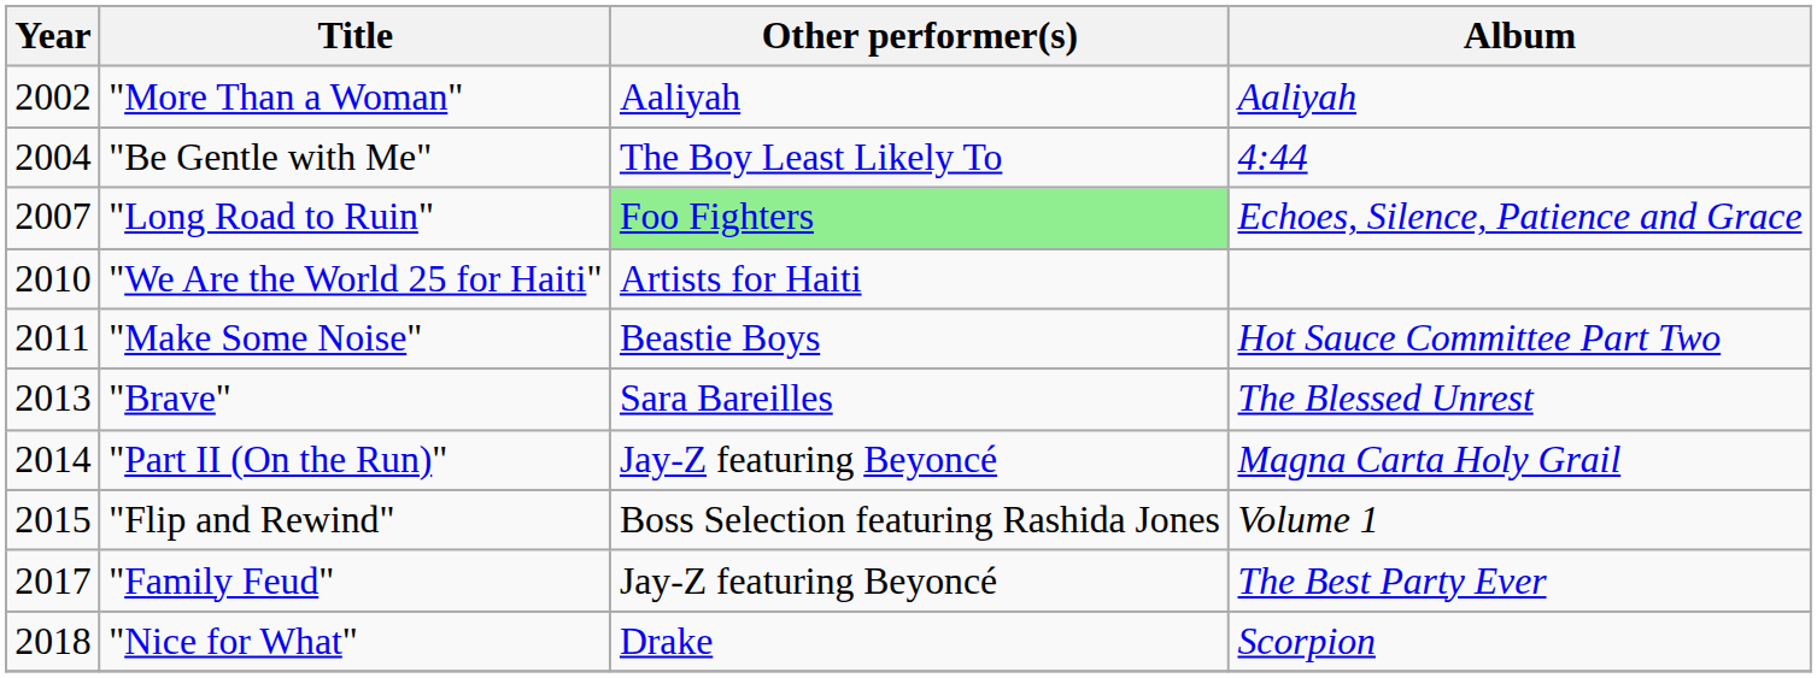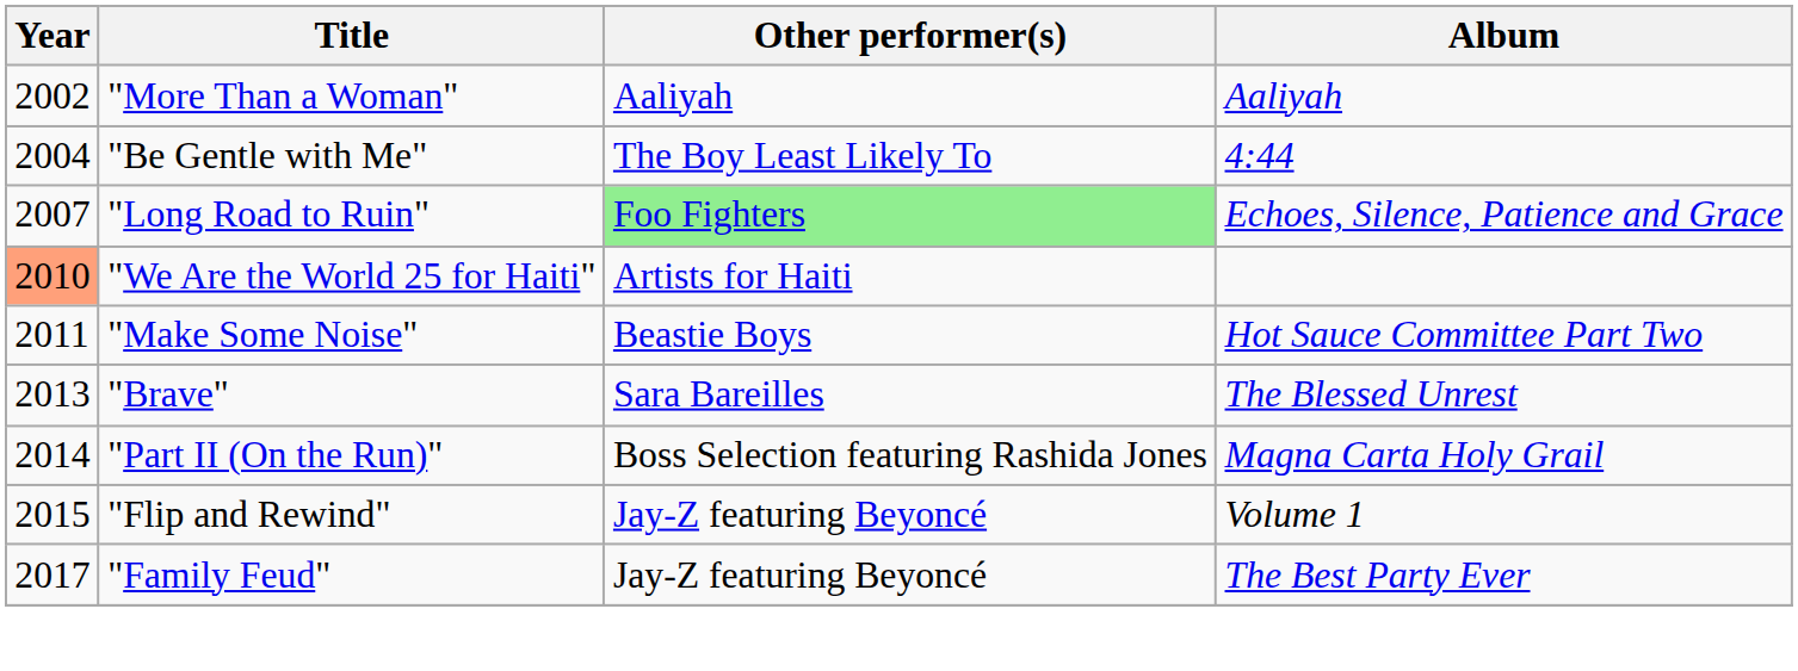"We Are the World 25 for Haiti" | Year: no background -> lightsalmon background
"Part II (On the Run)" | Other performer(s): Jay-Z featuring Beyoncé -> Boss Selection featuring Rashida Jones
"Flip and Rewind" | Other performer(s): Boss Selection featuring Rashida Jones -> Jay-Z featuring Beyoncé
- row: 2018 | "Nice for What" | Drake | Scorpion
